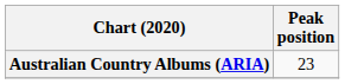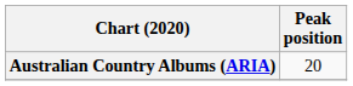Australian Country Albums (ARIA) | Peak position: 23 -> 20
